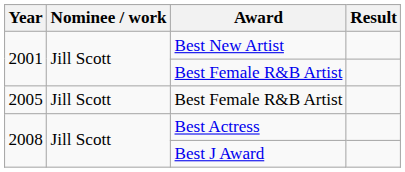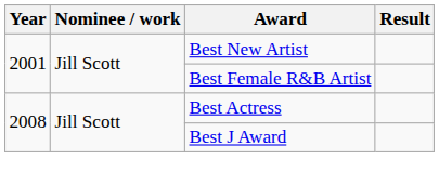- row: 2005 | Jill Scott | Best Female R&B Artist
